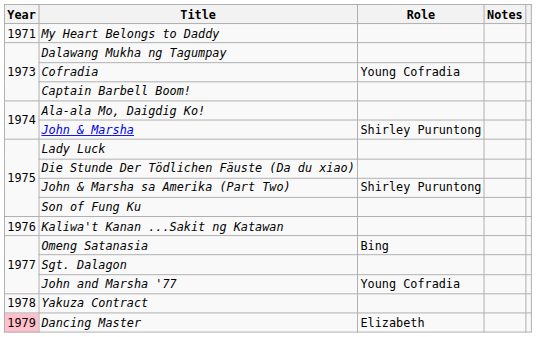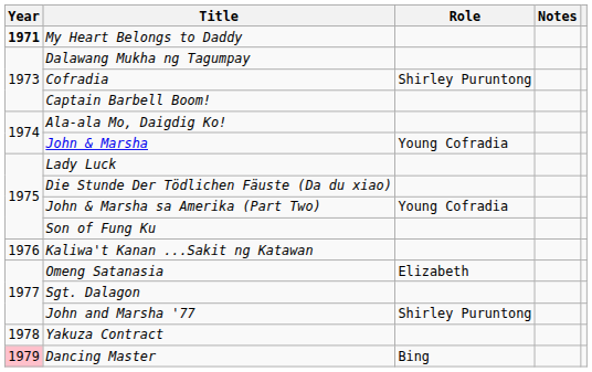My Heart Belongs to Daddy | Year: normal -> bold
Cofradia | Role: Young Cofradia -> Shirley Puruntong
John & Marsha | Role: Shirley Puruntong -> Young Cofradia
John & Marsha sa Amerika (Part Two) | Role: Shirley Puruntong -> Young Cofradia
Omeng Satanasia | Role: Bing -> Elizabeth
John and Marsha '77 | Role: Young Cofradia -> Shirley Puruntong
Dancing Master | Role: Elizabeth -> Bing
